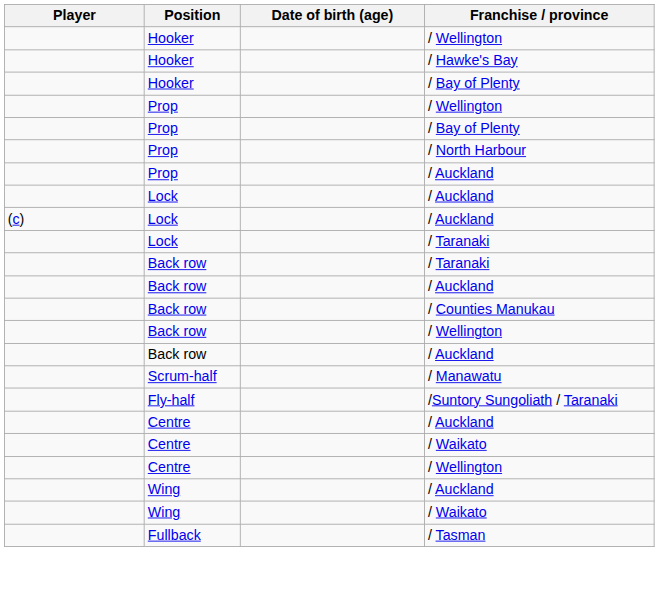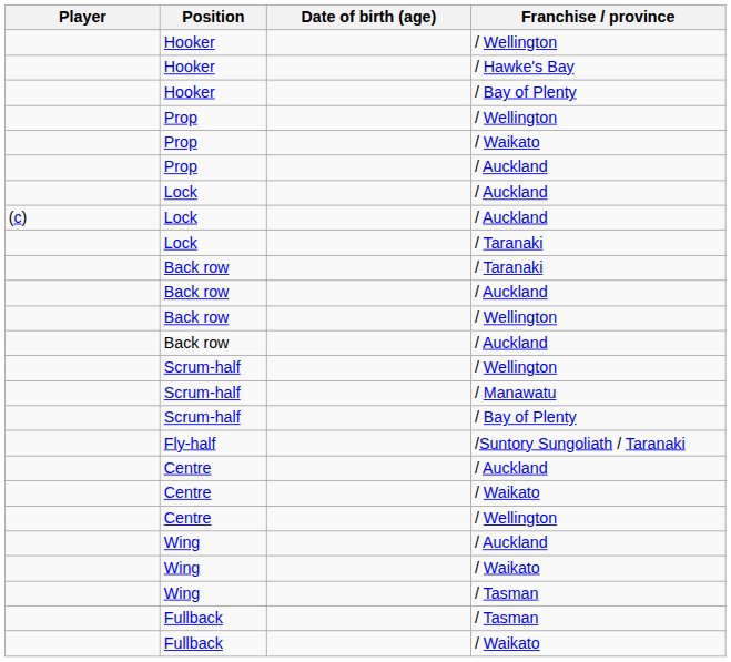+ row: Prop | / Waikato
- row: Prop | / Bay of Plenty
- row: Prop | / North Harbour
- row: Back row | / Counties Manukau
+ row: Scrum-half | / Wellington
+ row: Scrum-half | / Bay of Plenty
+ row: Wing | / Tasman
+ row: Fullback | / Waikato
